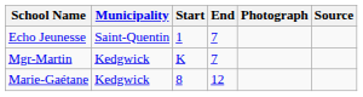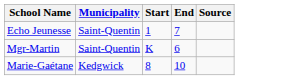- column: Photograph
Mgr-Martin | Municipality: Kedgwick -> Saint-Quentin
Mgr-Martin | End: 7 -> 6
Marie-Gaétane | End: 12 -> 10
